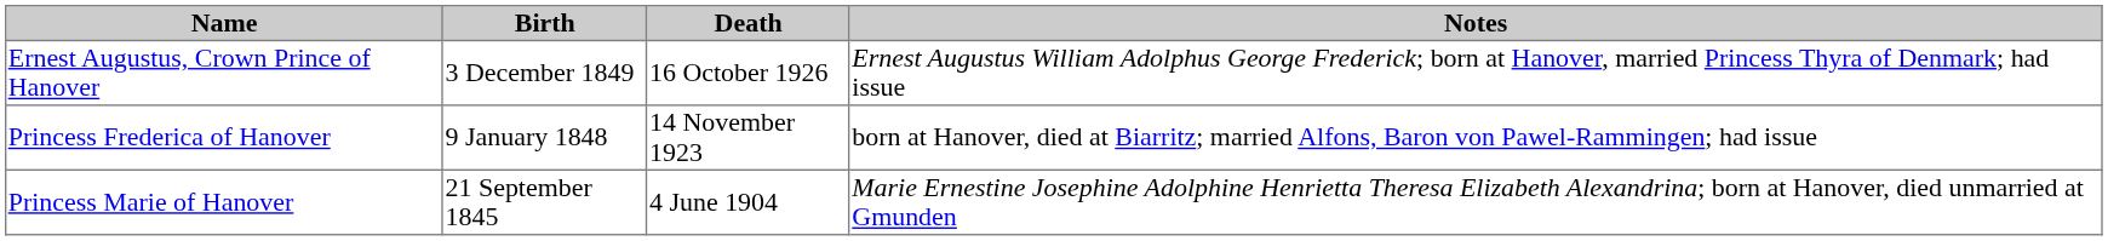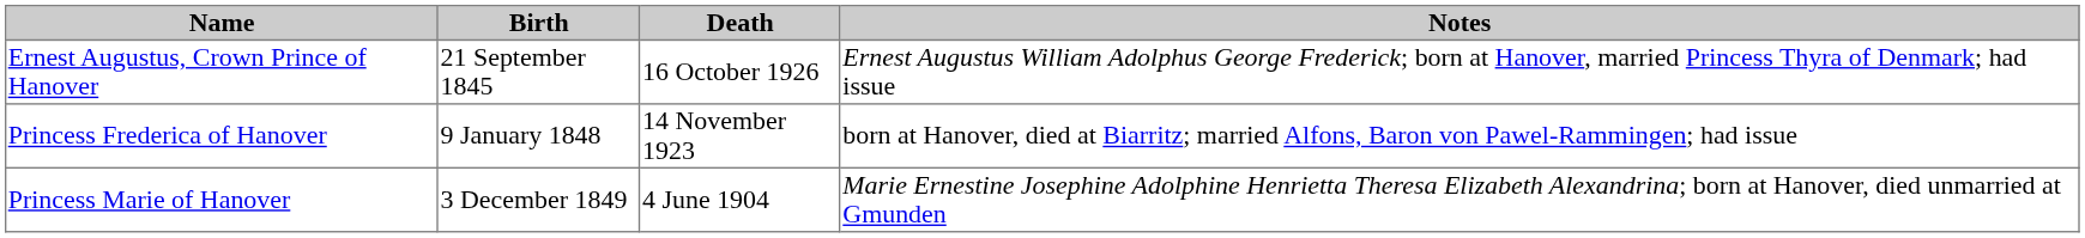Ernest Augustus, Crown Prince of Hanover | Birth: 3 December 1849 -> 21 September 1845
Princess Marie of Hanover | Birth: 21 September 1845 -> 3 December 1849
